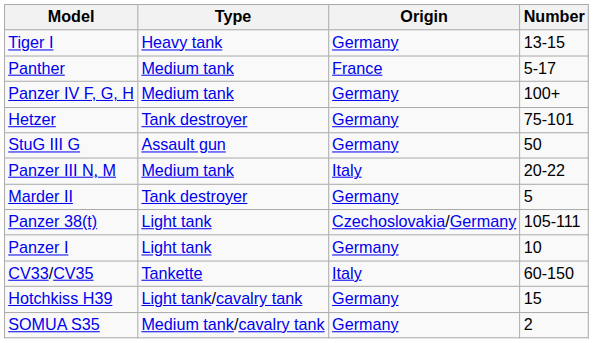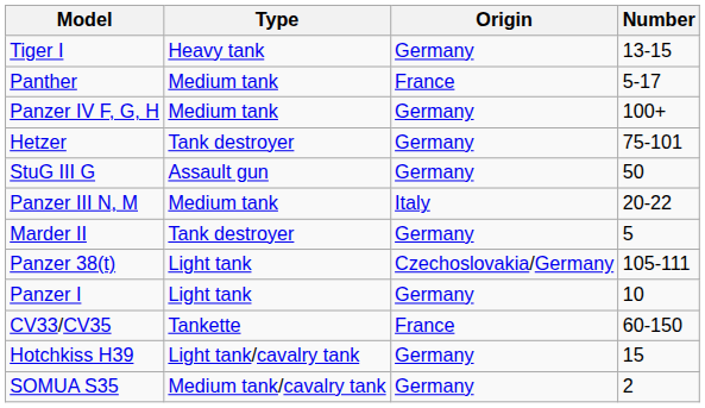CV33/CV35 | Origin: Italy -> France
